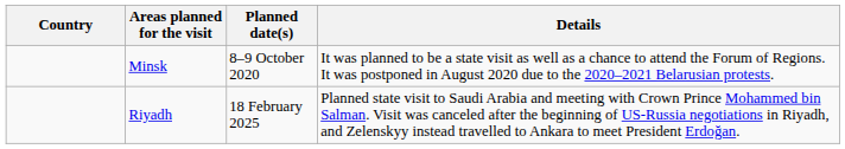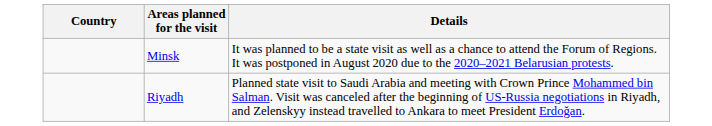- column: Planned date(s) | 8–9 October 2020 | 18 February 2025
